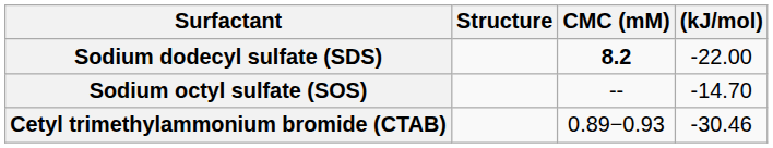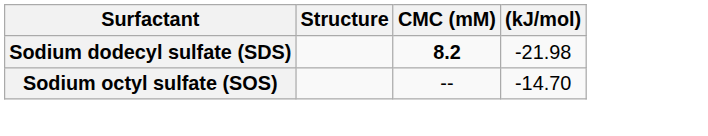Sodium dodecyl sulfate (SDS) | (kJ/mol): -22.00 -> -21.98
- row: Cetyl trimethylammonium bromide (CTAB) | 0.89−0.93 | -30.46
